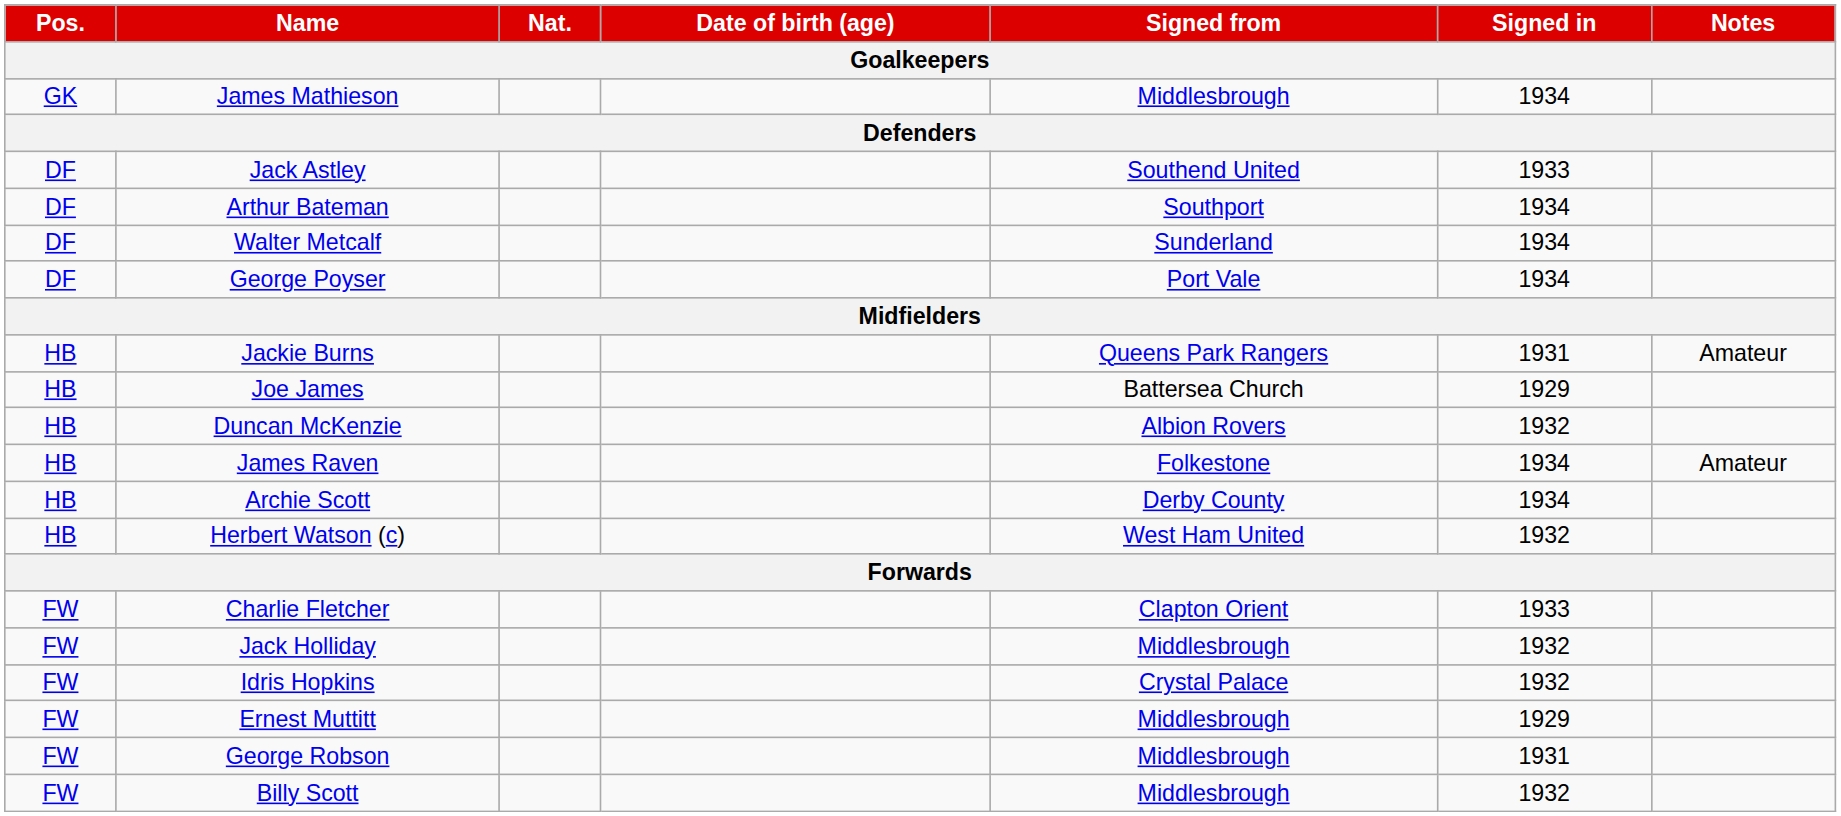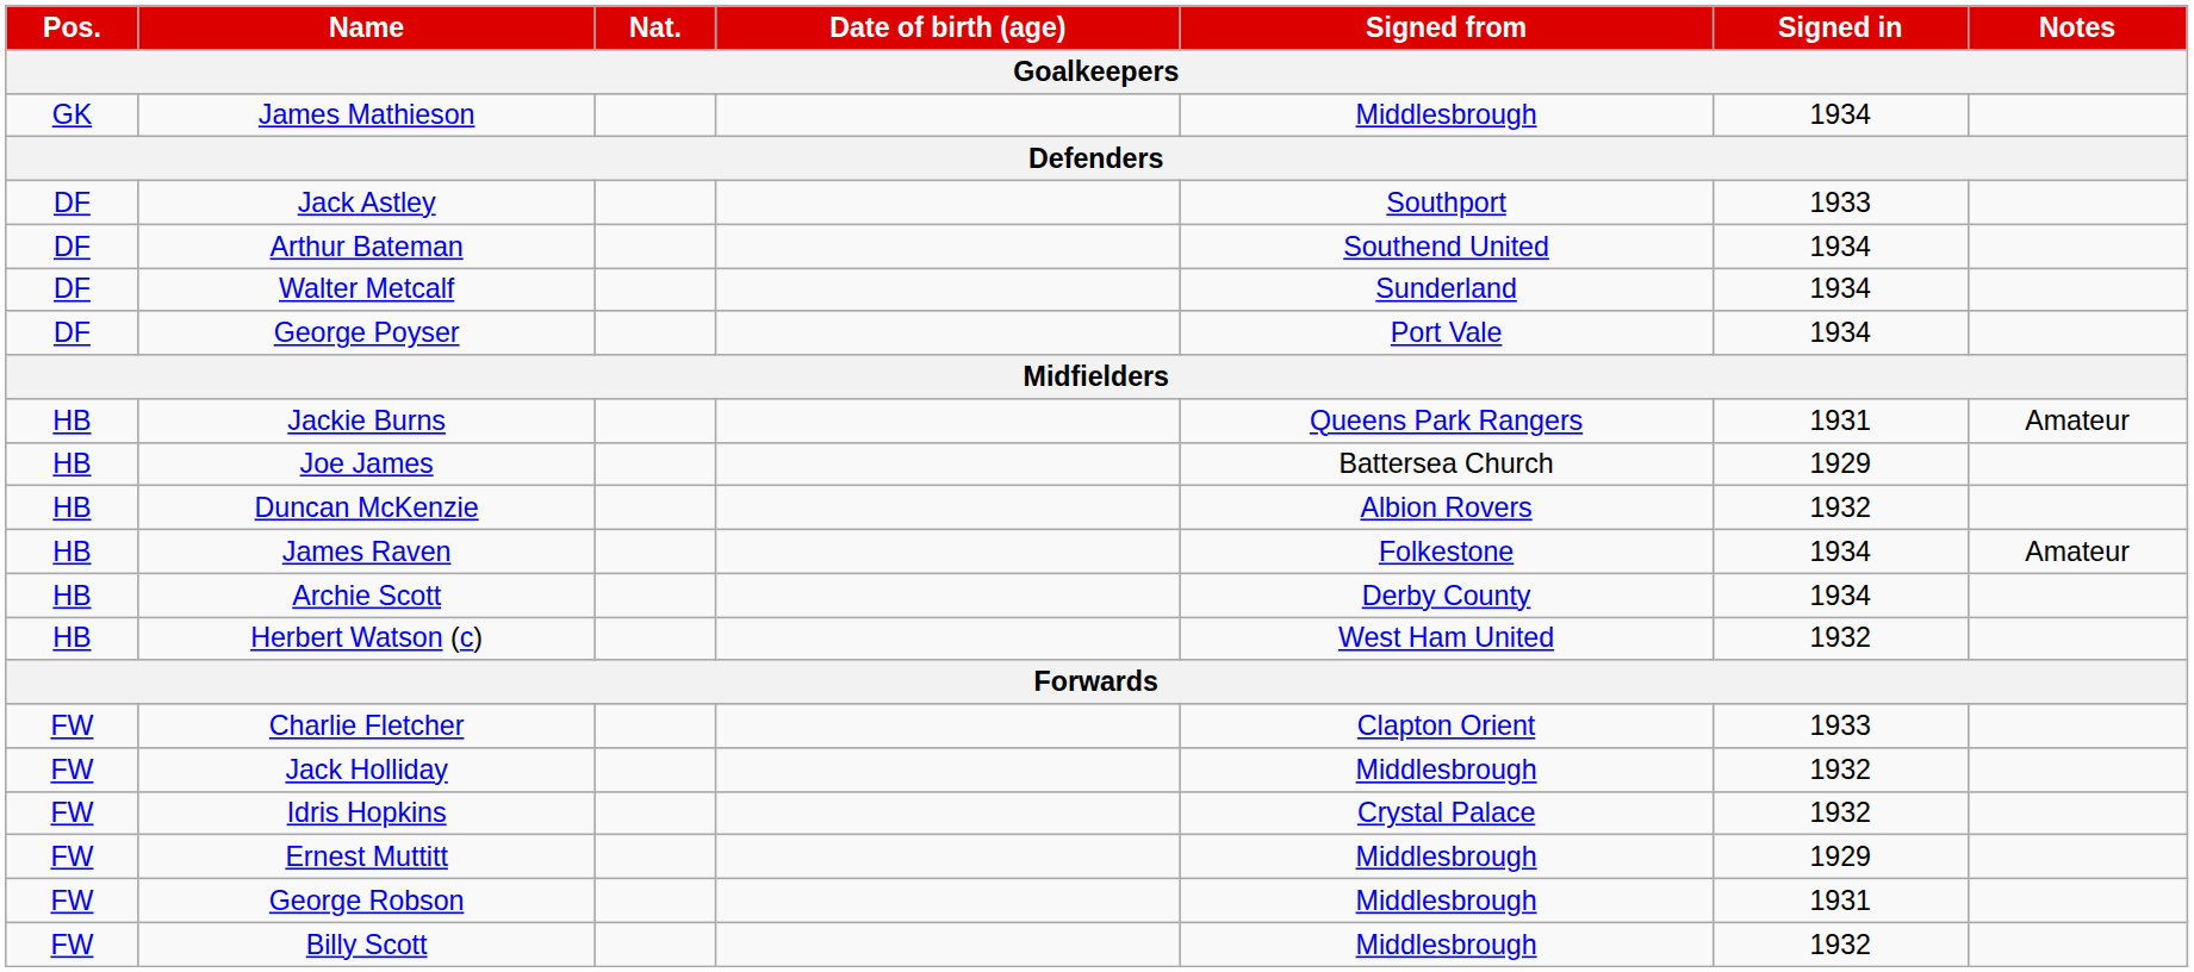Jack Astley | Signed from: Southend United -> Southport
Arthur Bateman | Signed from: Southport -> Southend United
